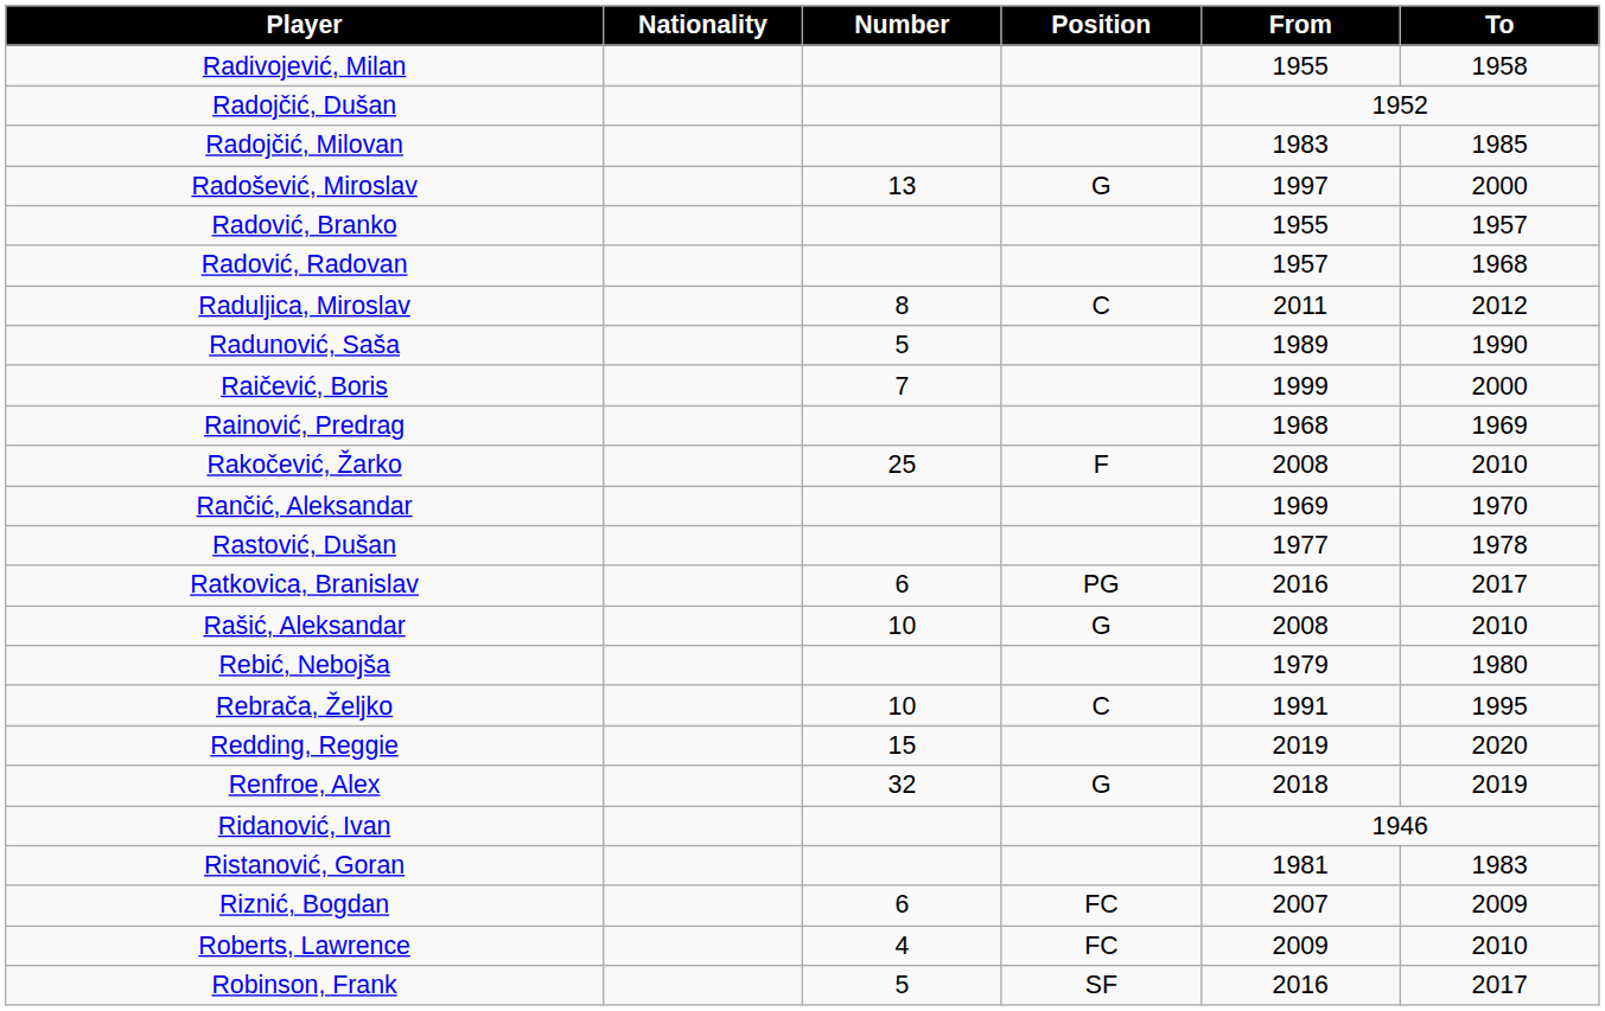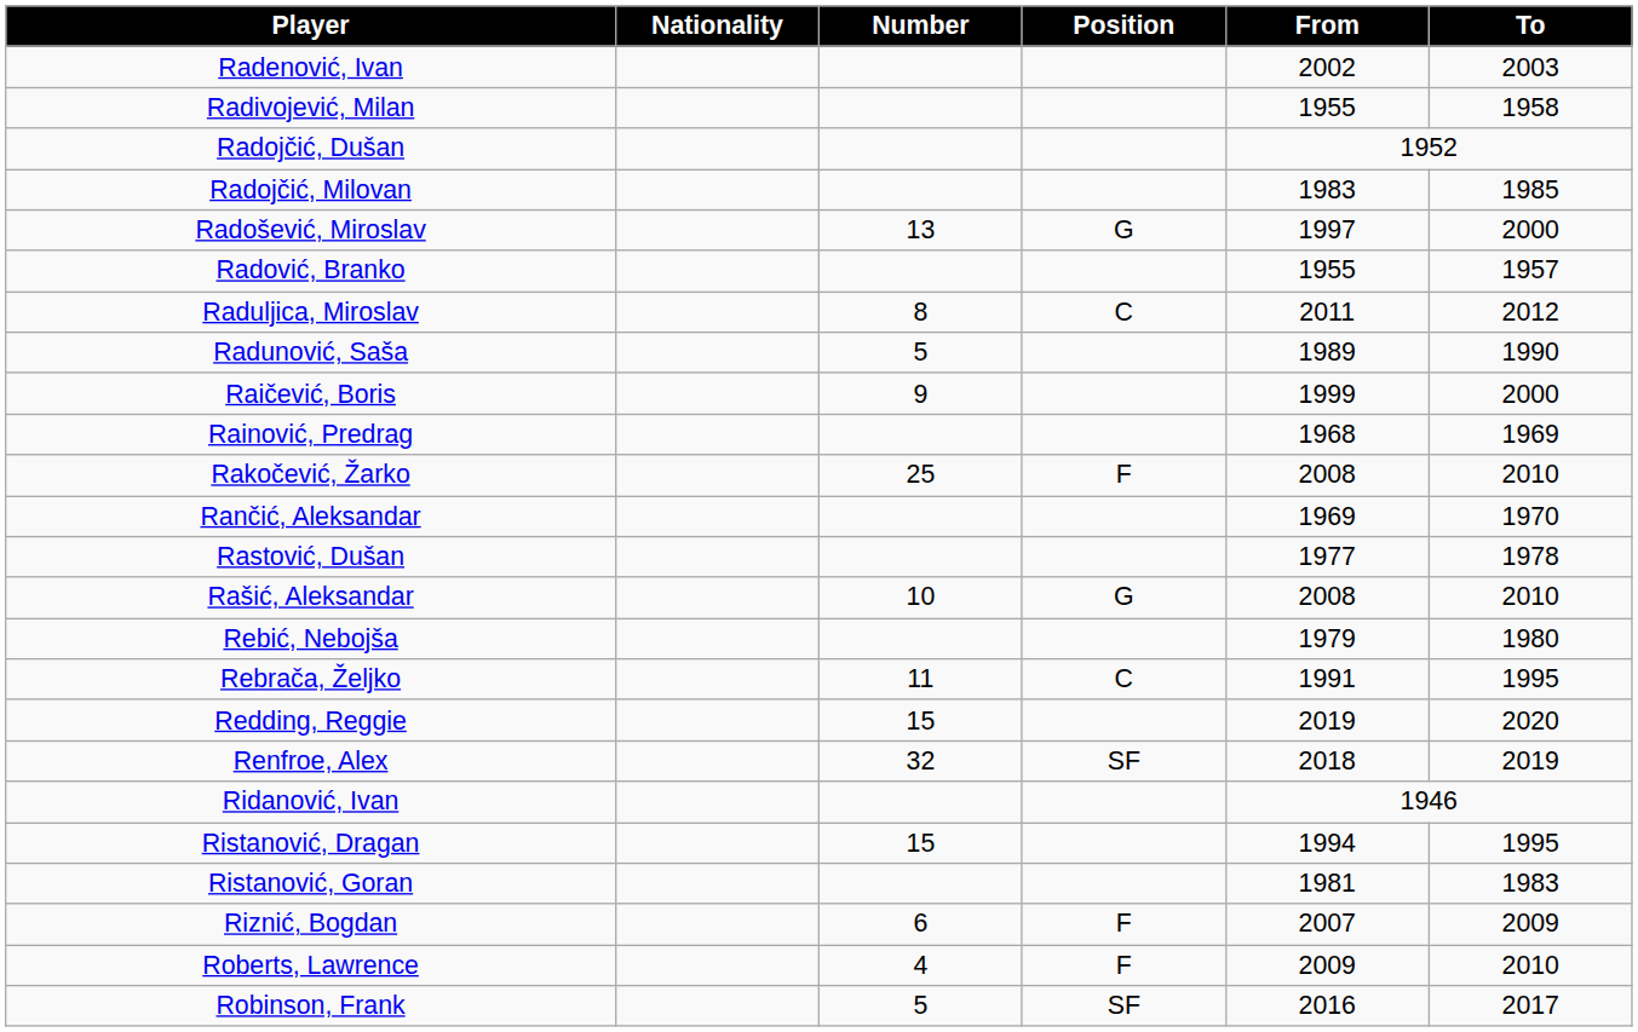+ row: Radenović, Ivan | 2002 | 2003
- row: Radović, Radovan | 1957 | 1968
Raičević, Boris | Number: 7 -> 9
- row: Ratkovica, Branislav | 6 | PG | 2016 | 2017
Rebrača, Željko | Number: 10 -> 11
Renfroe, Alex | Position: G -> SF
+ row: Ristanović, Dragan | 15 | 1994 | 1995
Riznić, Bogdan | Position: FC -> F
Roberts, Lawrence | Position: FC -> F
